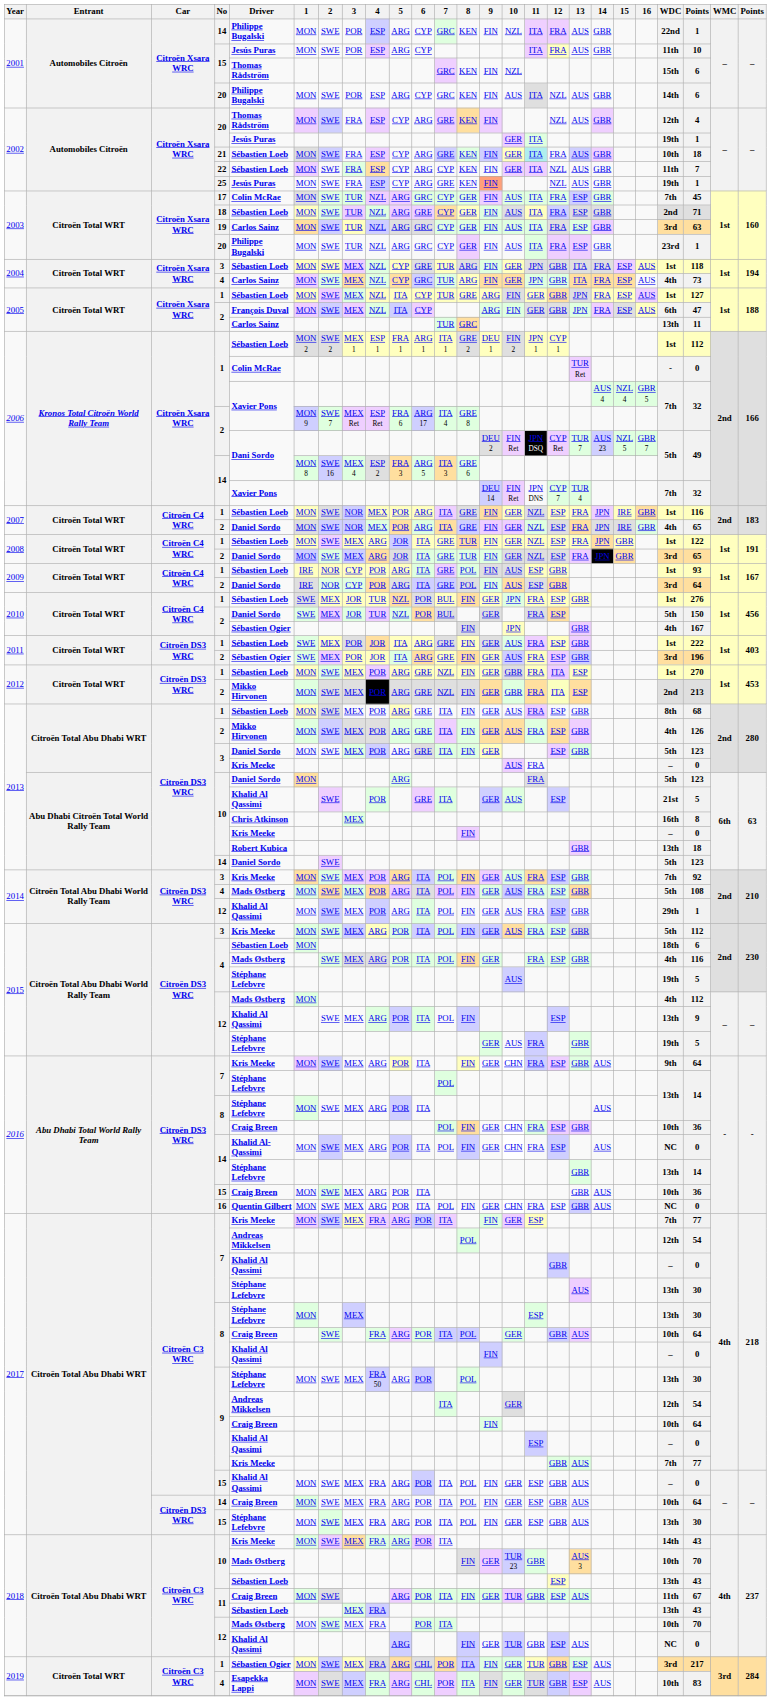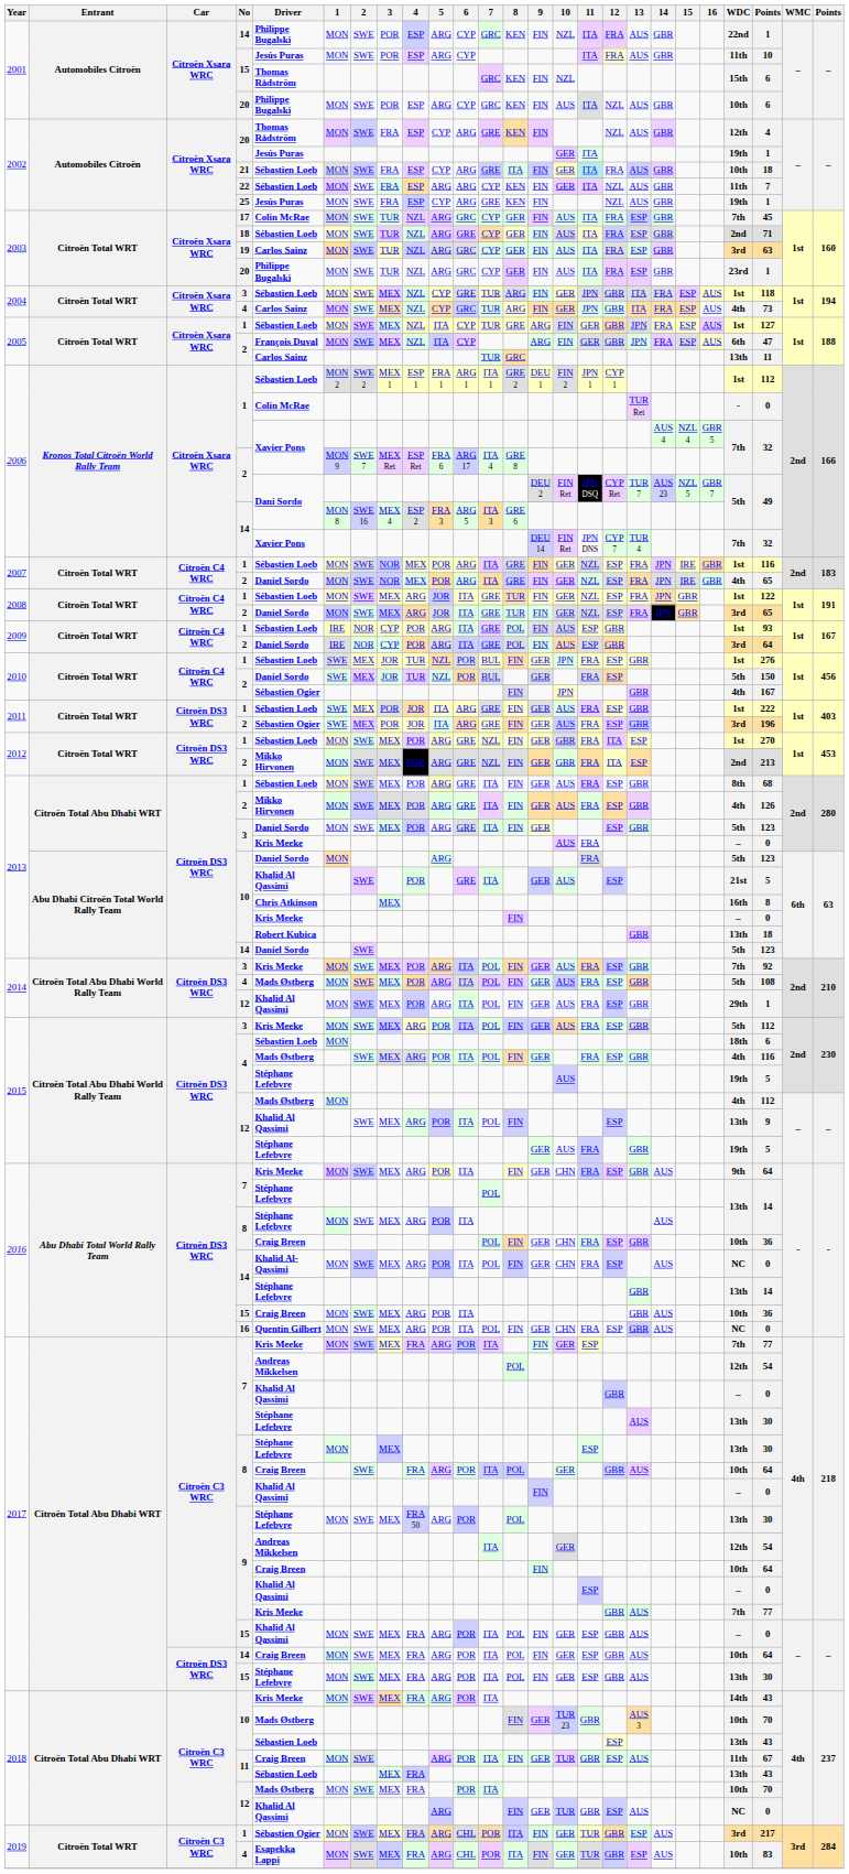2001 / 20 | WDC: 14th -> 10th
21 | 8: KEN -> ITA
22 | 5: CYP -> ARG
25 | 9: lightsalmon background -> no background
